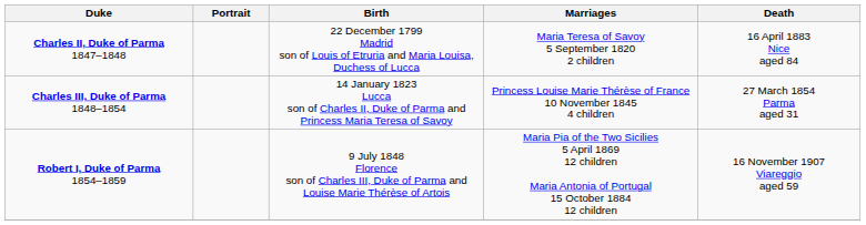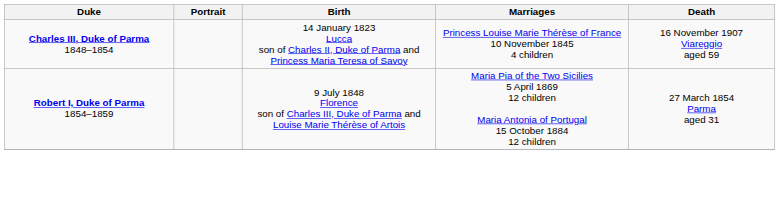- row: Charles II, Duke of Parma 1847–1848 | 22 December 1799 Madrid son of Louis of Etruria and Maria Louisa, Duchess of Lucca | Maria Teresa of Savoy 5 September 1820 2 children | 16 April 1883 Nice aged 84
Charles III, Duke of Parma 1848–1854 | Death: 27 March 1854 Parma aged 31 -> 16 November 1907 Viareggio aged 59
Robert I, Duke of Parma 1854–1859 | Death: 16 November 1907 Viareggio aged 59 -> 27 March 1854 Parma aged 31
